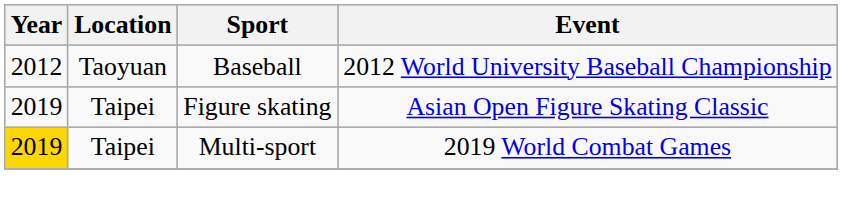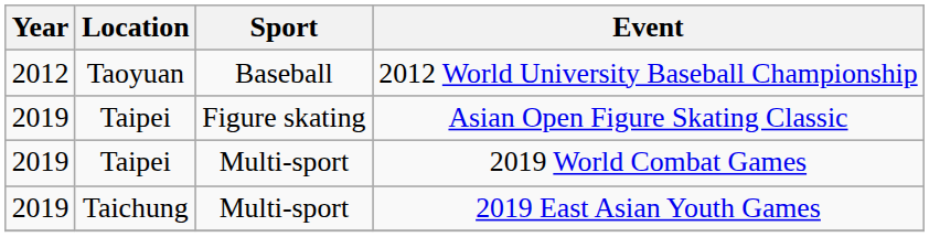2019 World Combat Games | Year: gold background -> no background
+ row: 2019 | Taichung | Multi-sport | 2019 East Asian Youth Games
